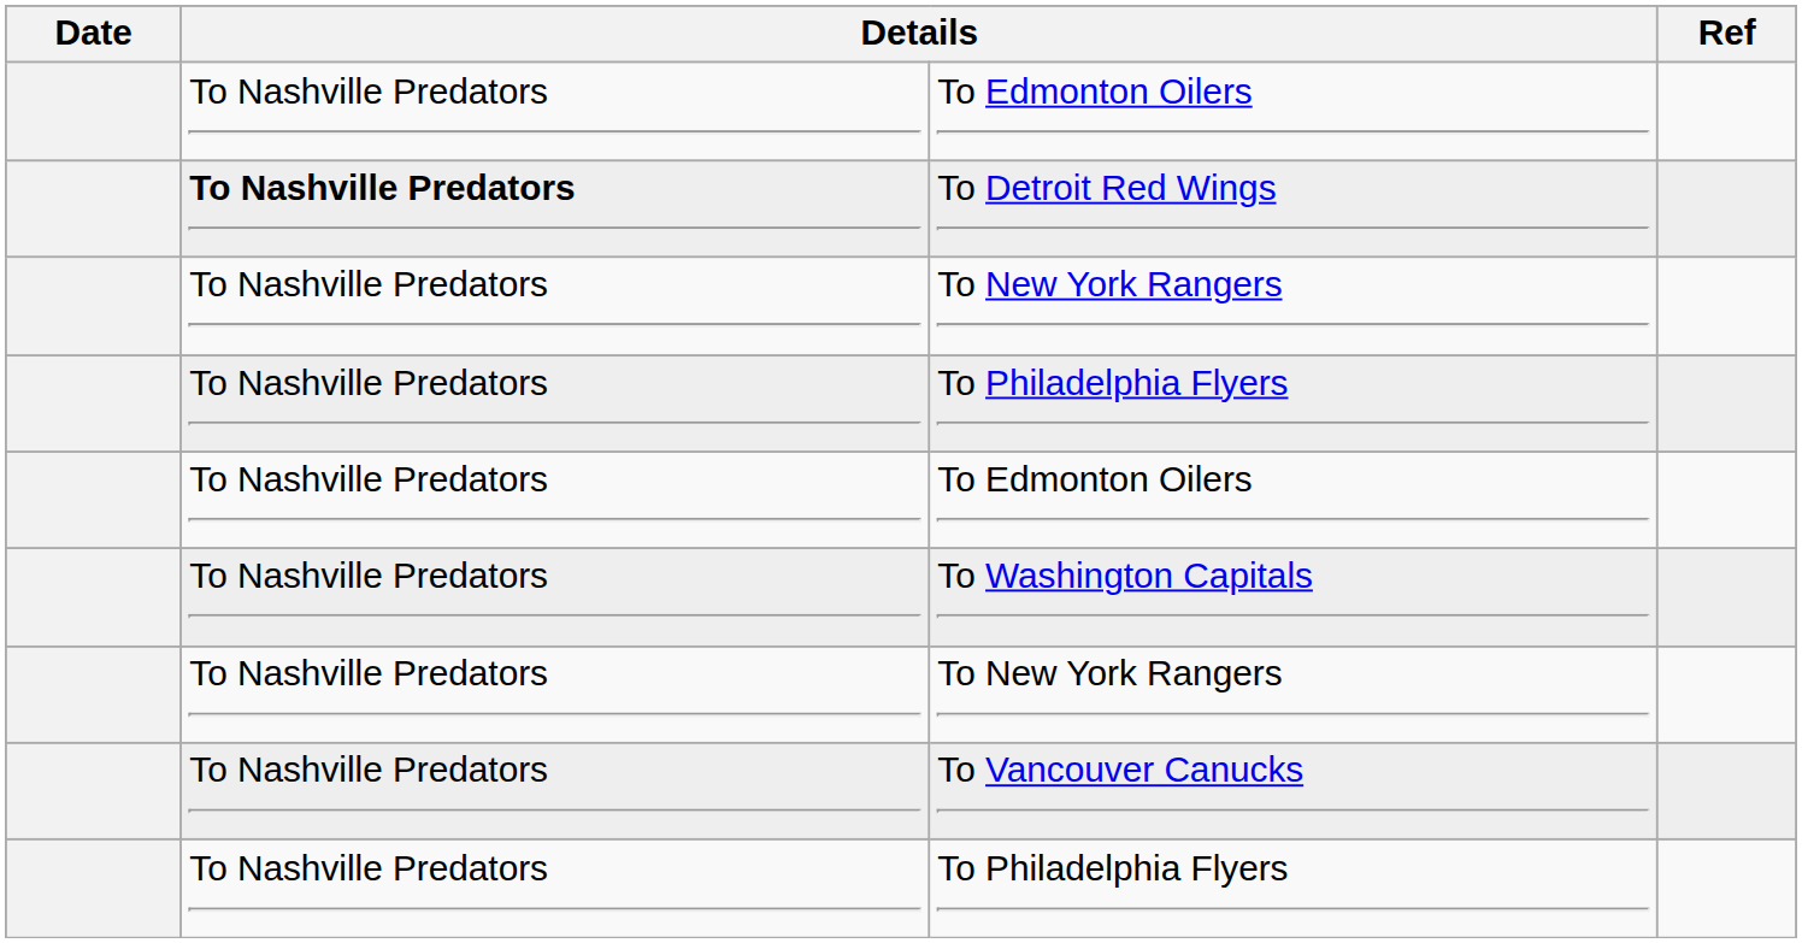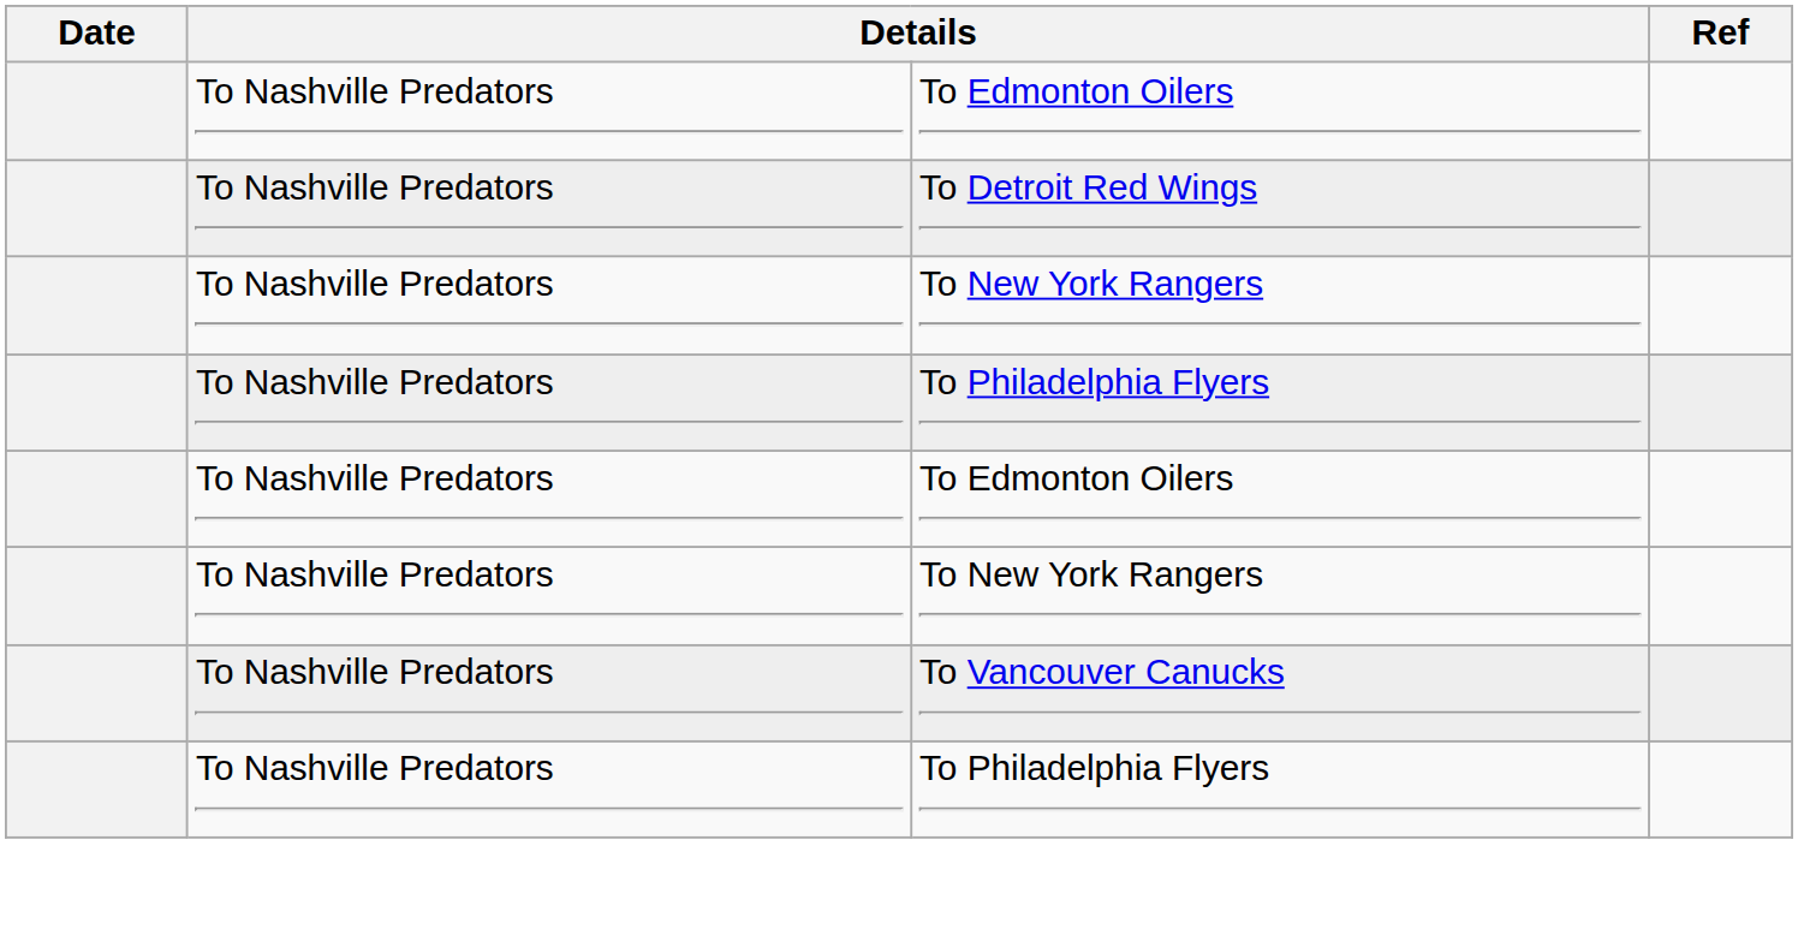To Detroit Red Wings | column 2: bold -> normal
- row: To Nashville Predators | To Washington Capitals
